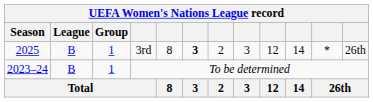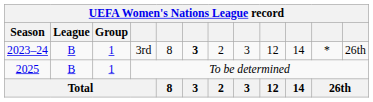3rd | Season: 2025 -> 2023–24
To be determined | Season: 2023–24 -> 2025
